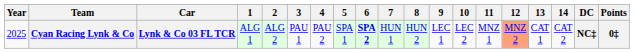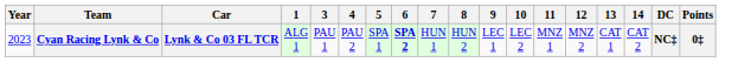- column: 2 | ALG 2
Cyan Racing Lynk & Co | Year: 2025 -> 2023
Cyan Racing Lynk & Co | 12: lightsalmon background -> no background
